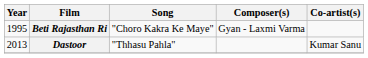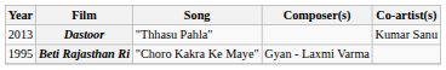rows swapped: Beti Rajasthan Ri <-> Dastoor
